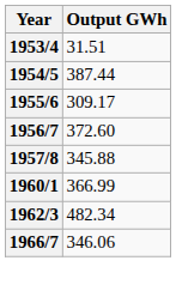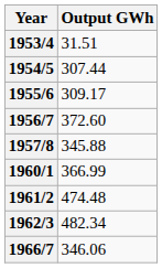1954/5 | Output GWh: 387.44 -> 307.44
+ row: 1961/2 | 474.48
